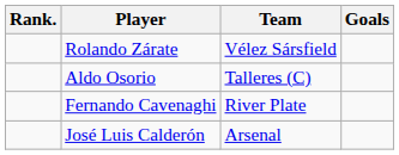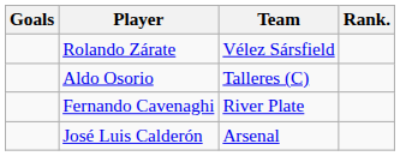columns swapped: Rank. <-> Goals
